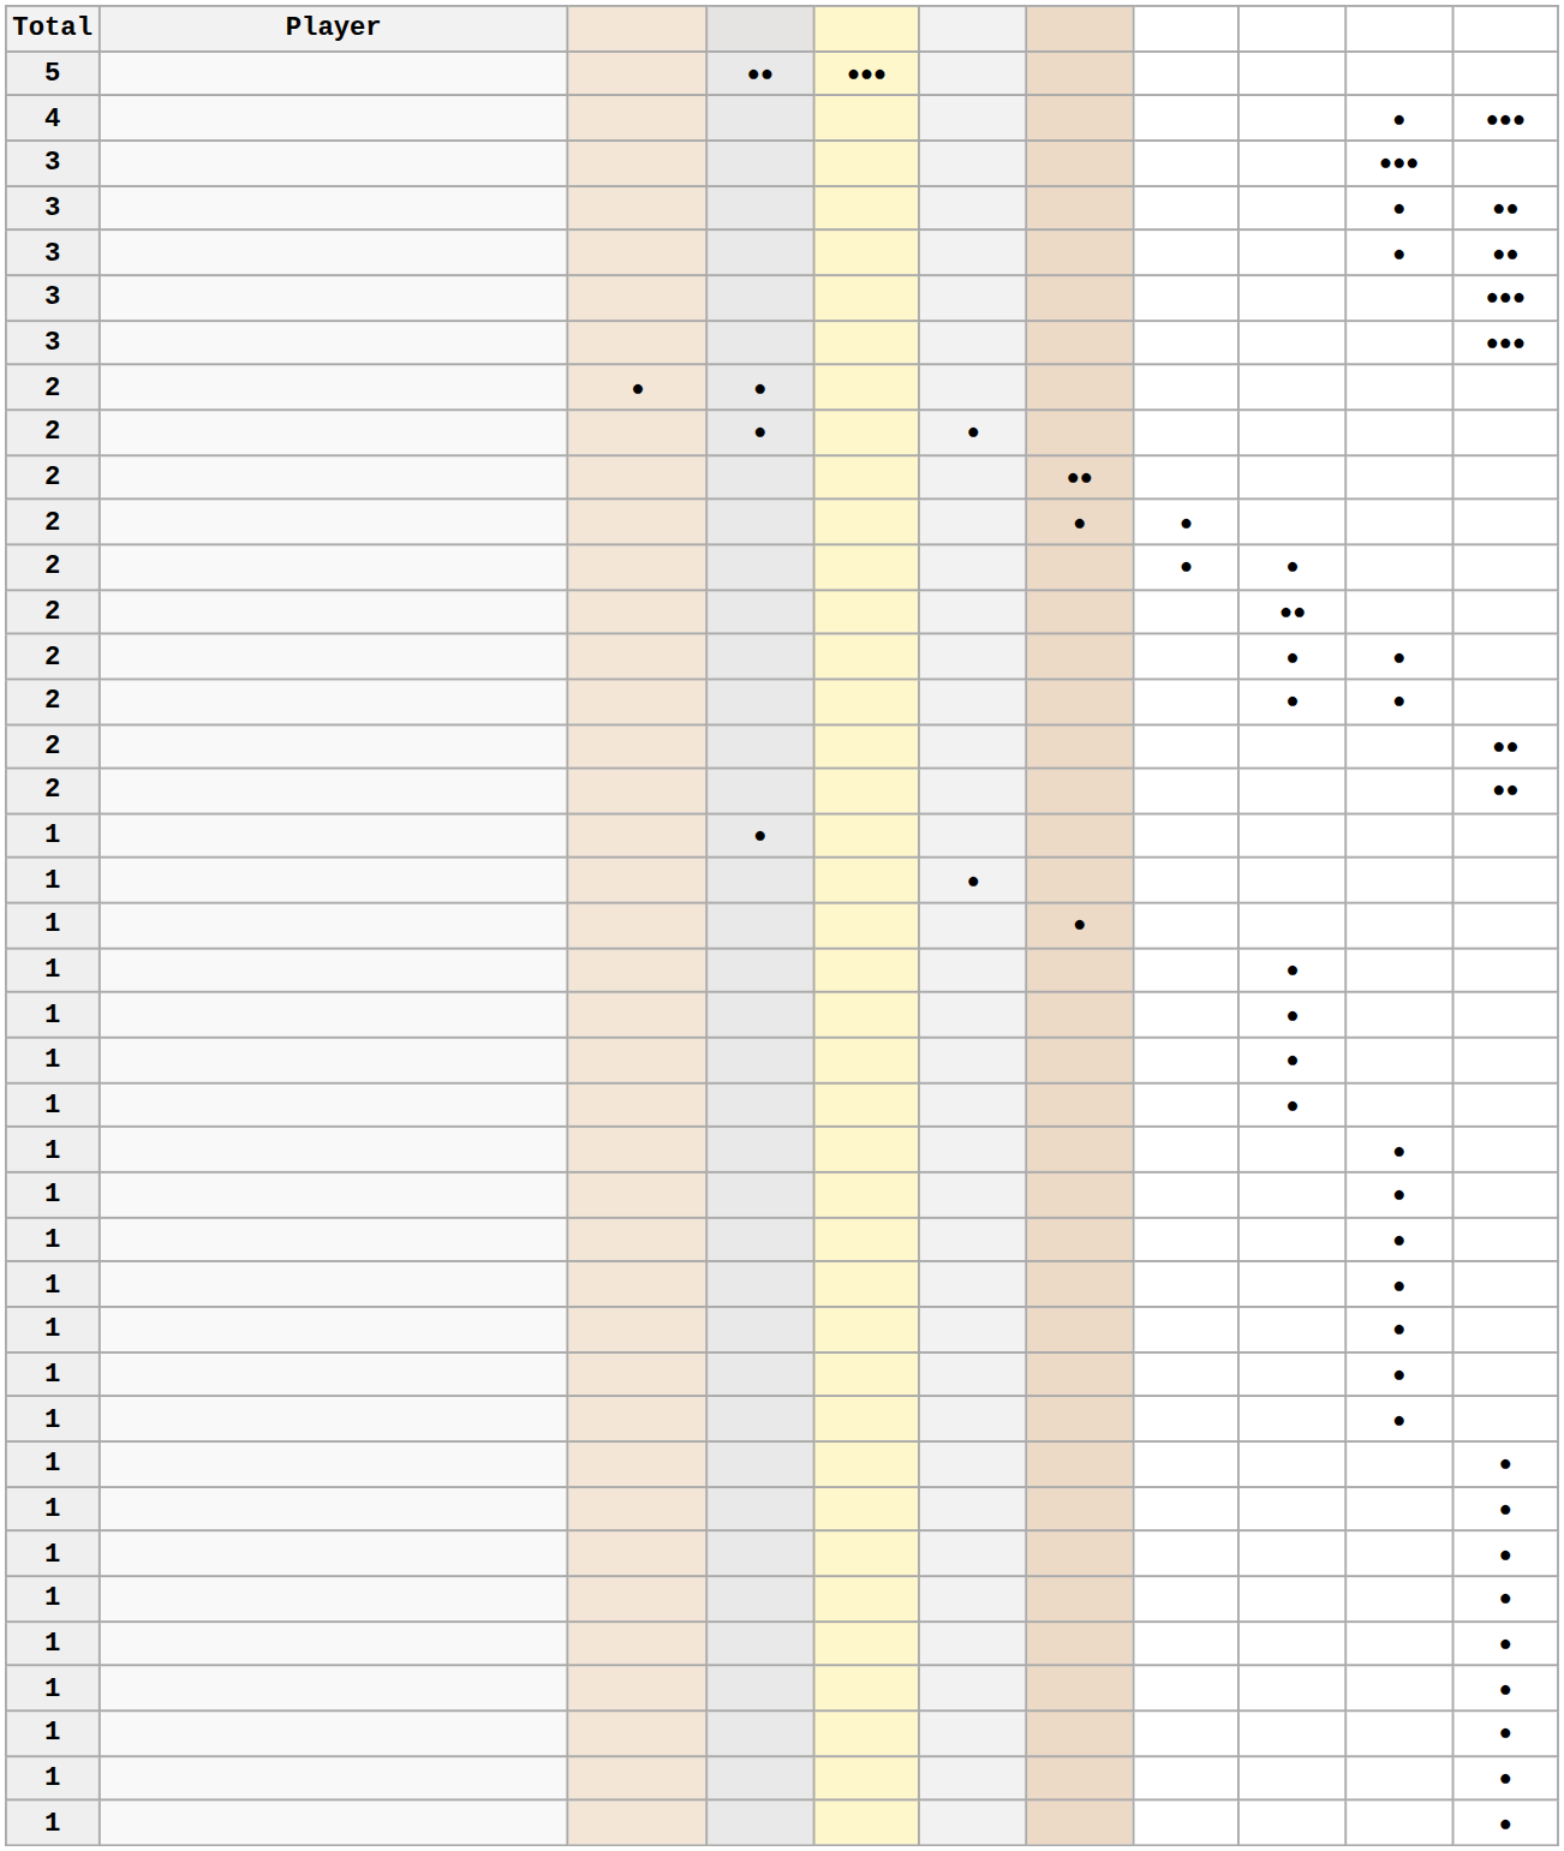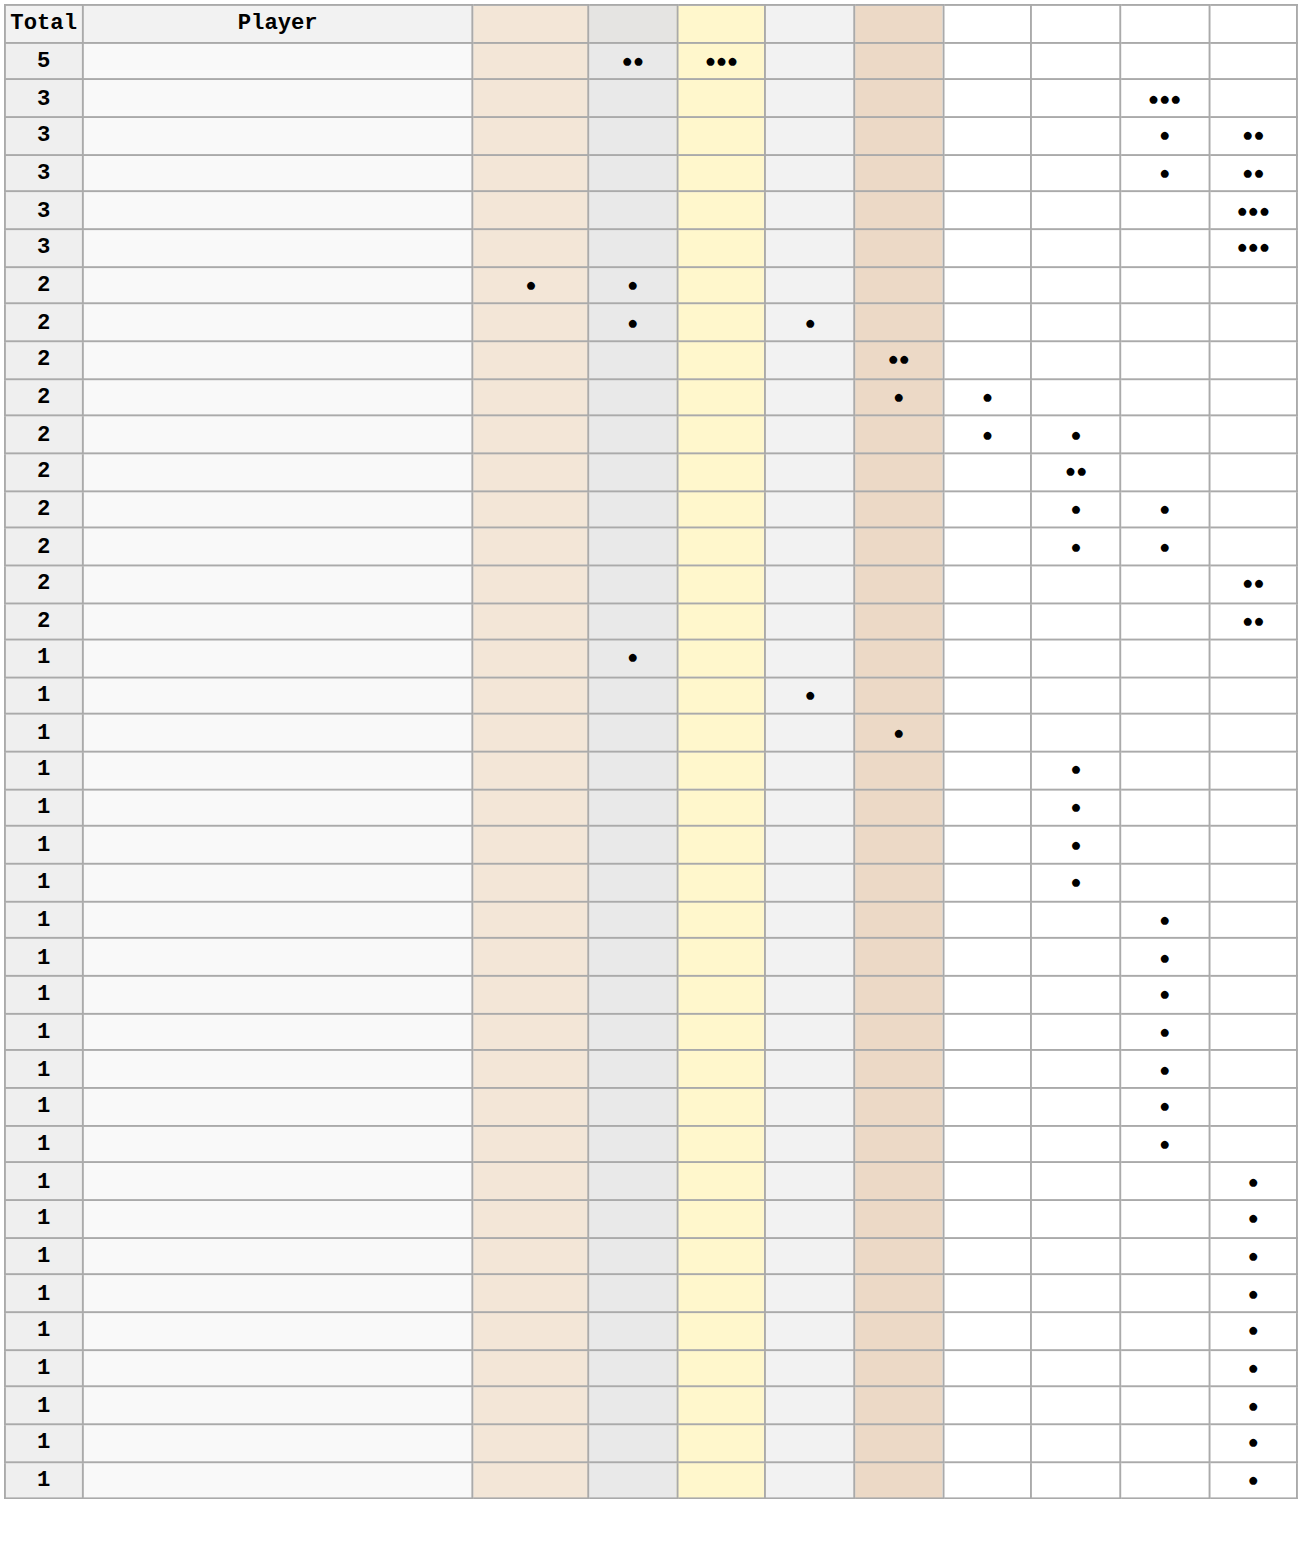- row: 4 | ● | ●●●
